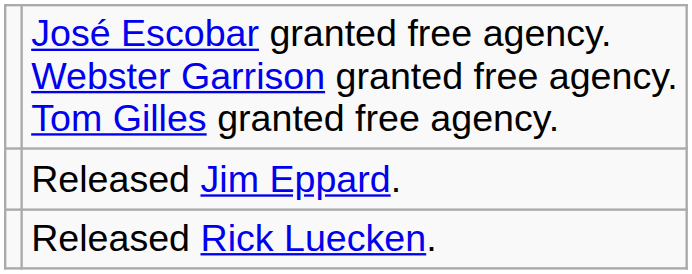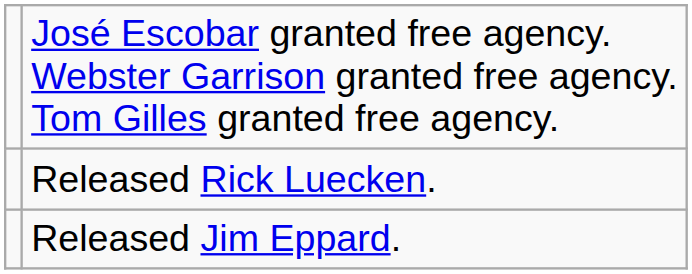rows swapped: Released Jim Eppard. <-> Released Rick Luecken.
